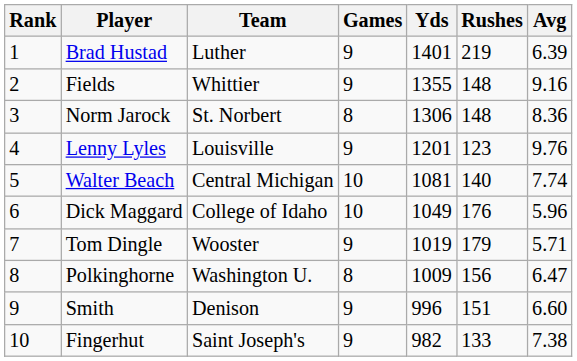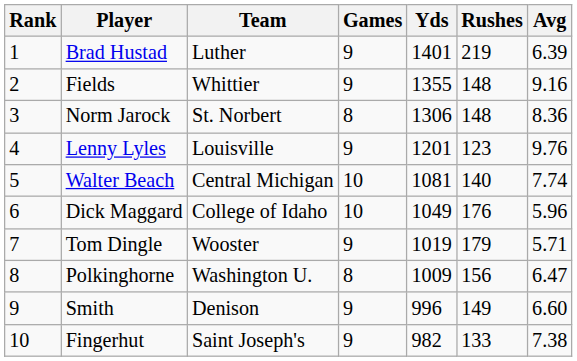Smith | Rushes: 151 -> 149
